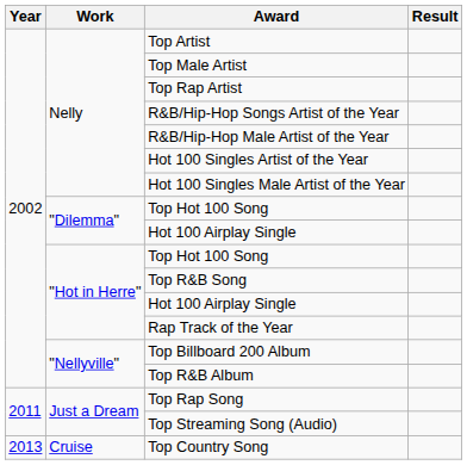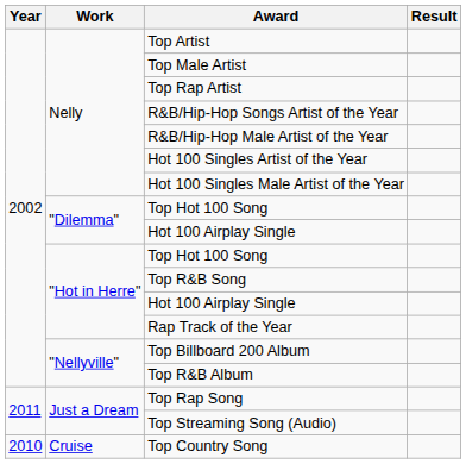Top Country Song | Year: 2013 -> 2010
